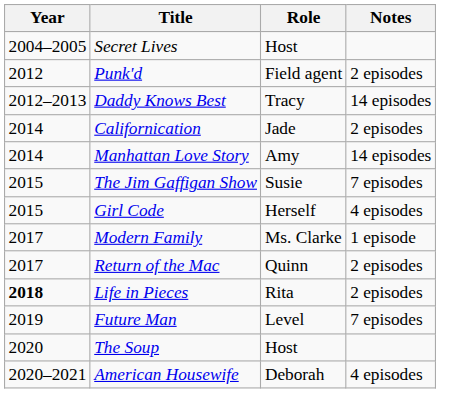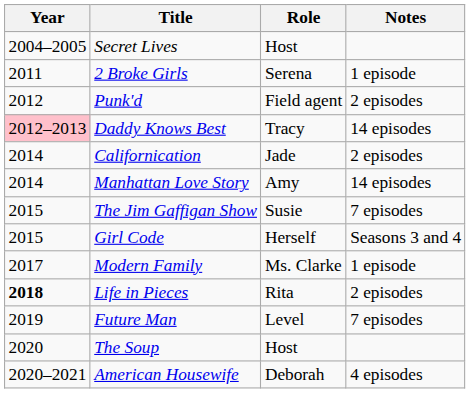+ row: 2011 | 2 Broke Girls | Serena | 1 episode
Daddy Knows Best | Year: no background -> pink background
Girl Code | Notes: 4 episodes -> Seasons 3 and 4
- row: 2017 | Return of the Mac | Quinn | 2 episodes
